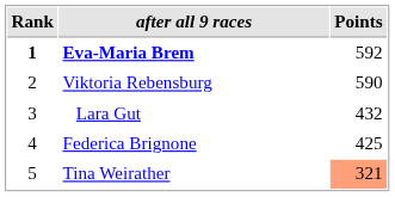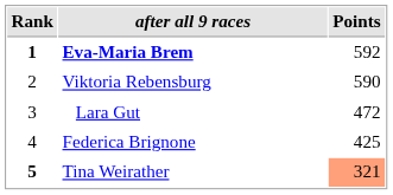Lara Gut | Points: 432 -> 472
Tina Weirather | Rank: normal -> bold
